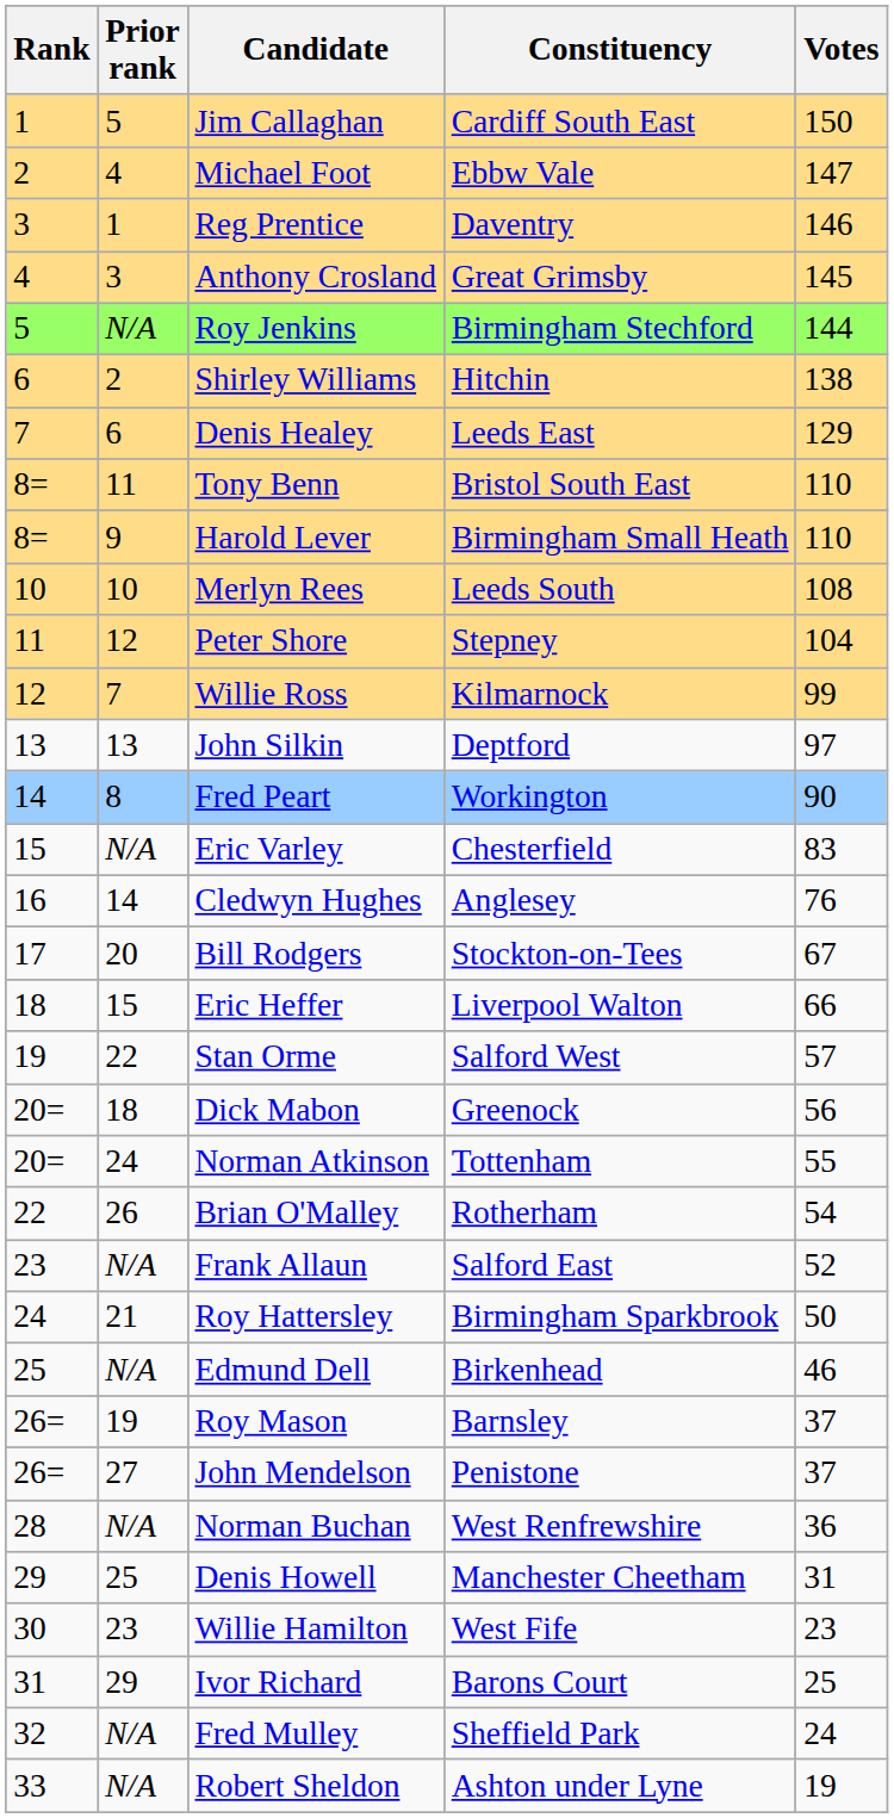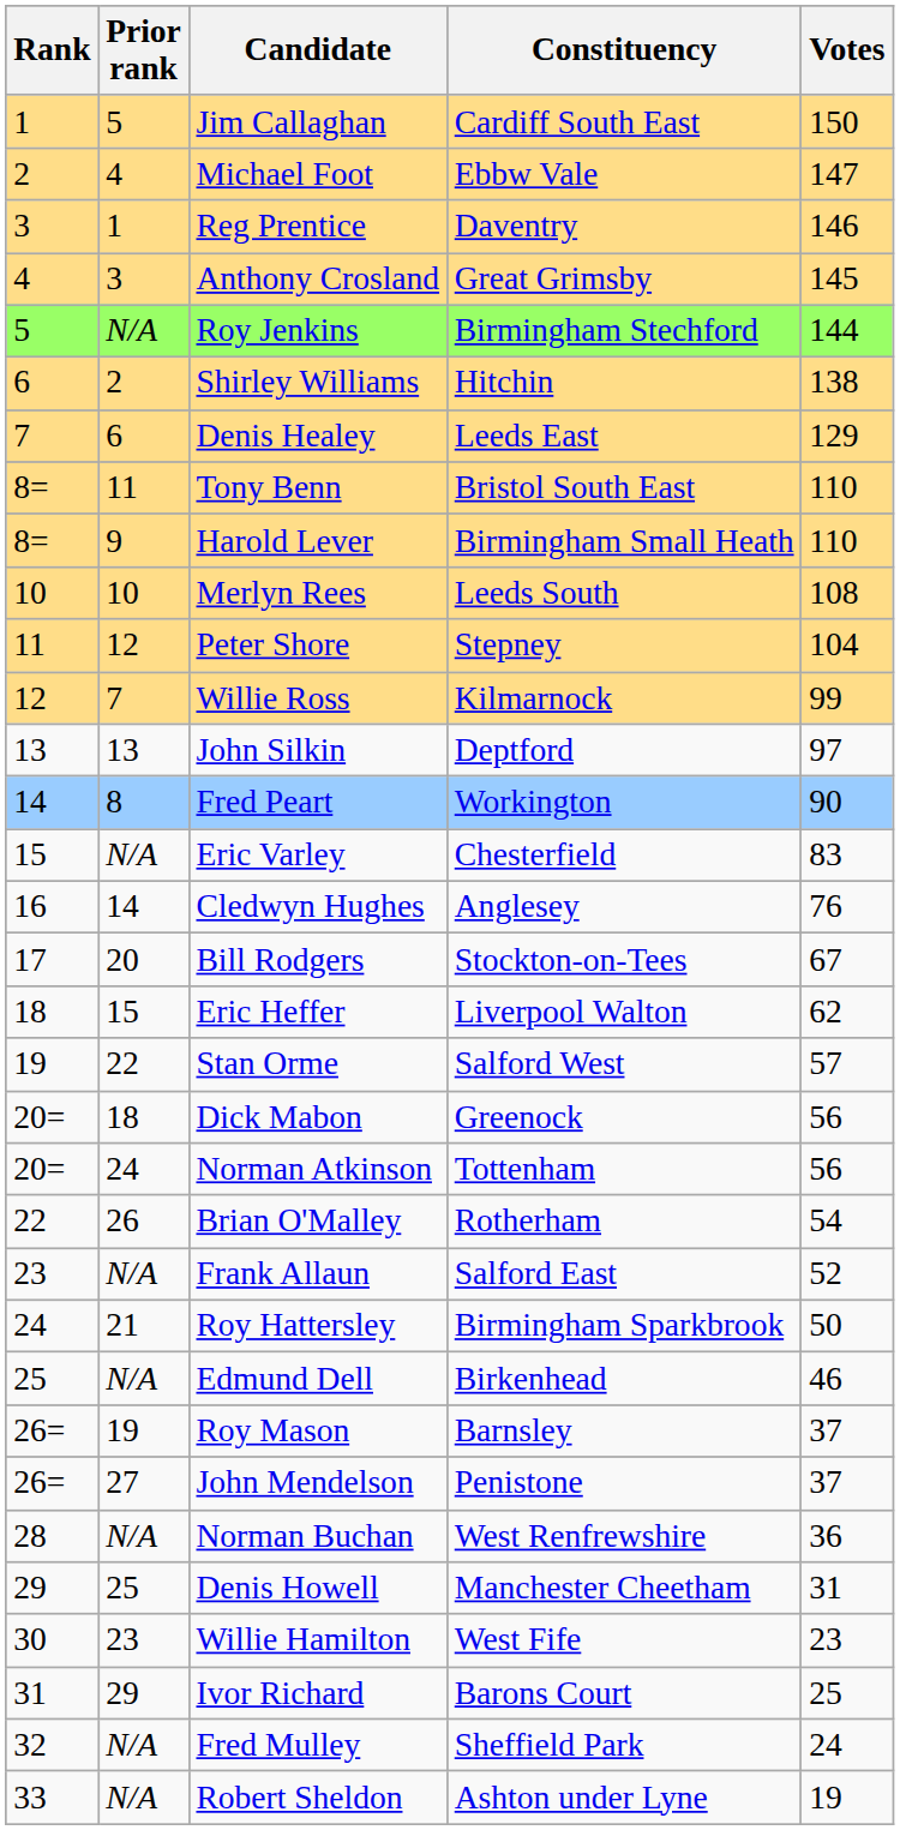Eric Heffer | Votes: 66 -> 62
Norman Atkinson | Votes: 55 -> 56
